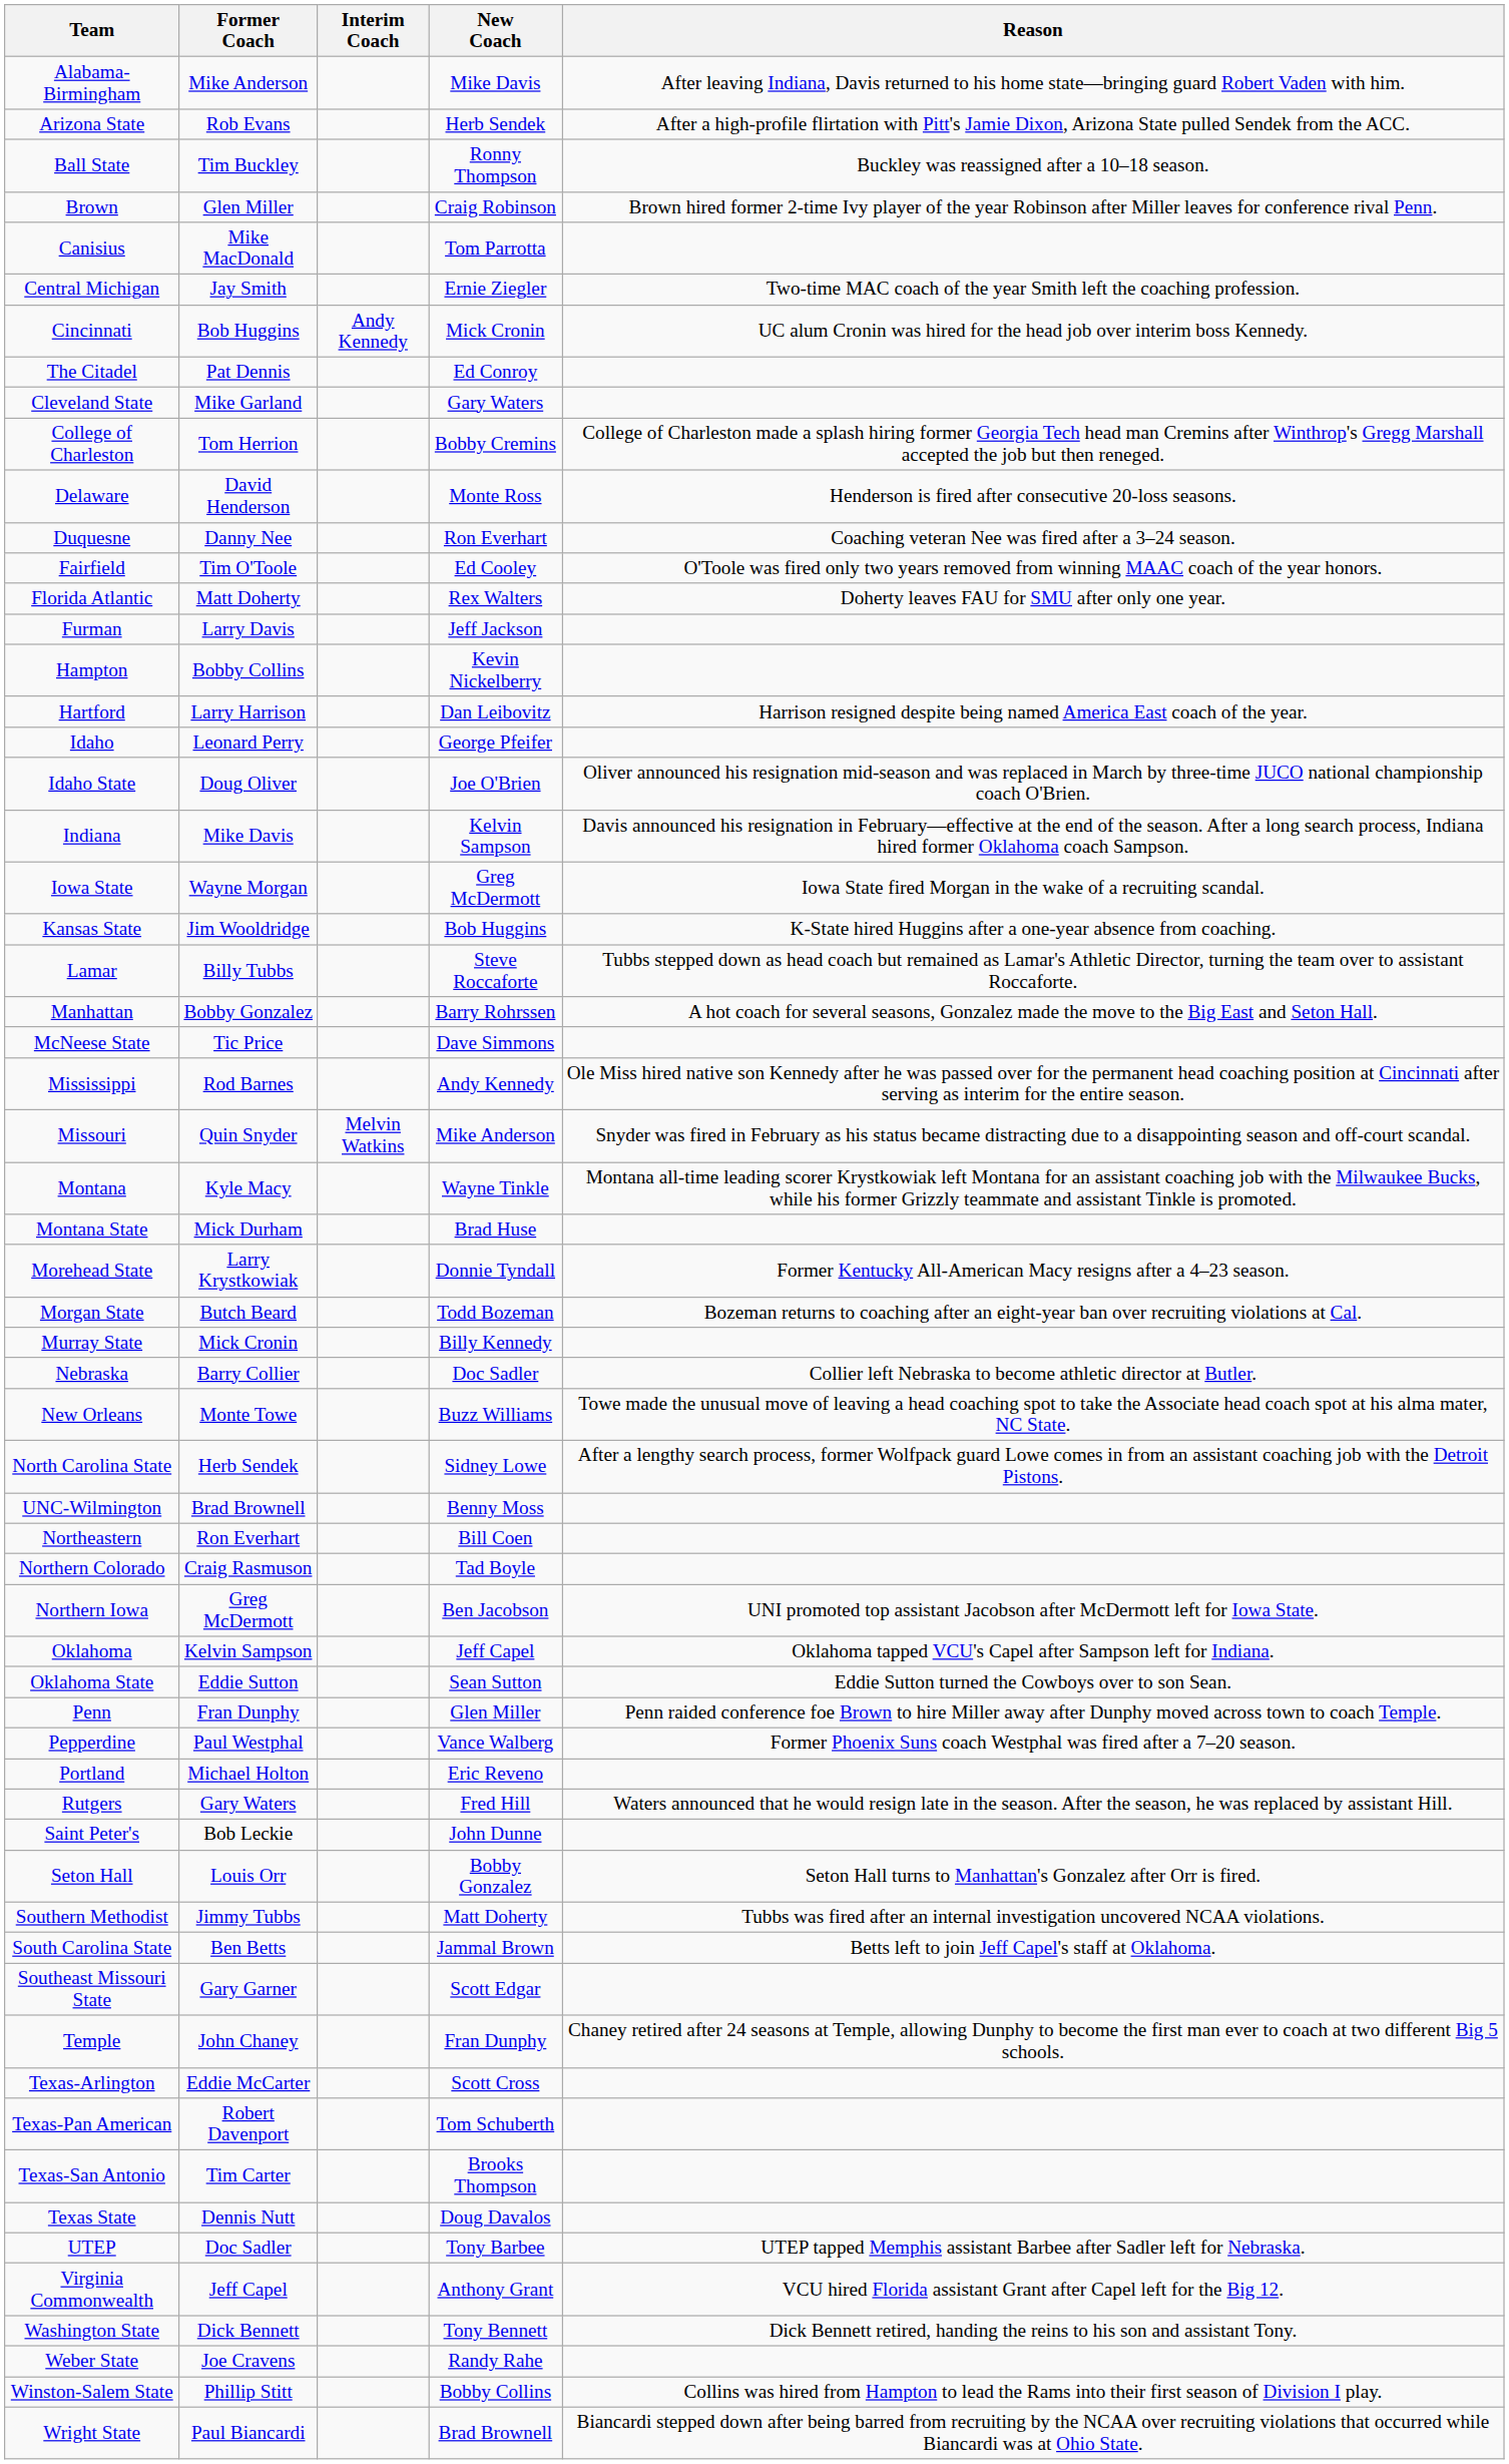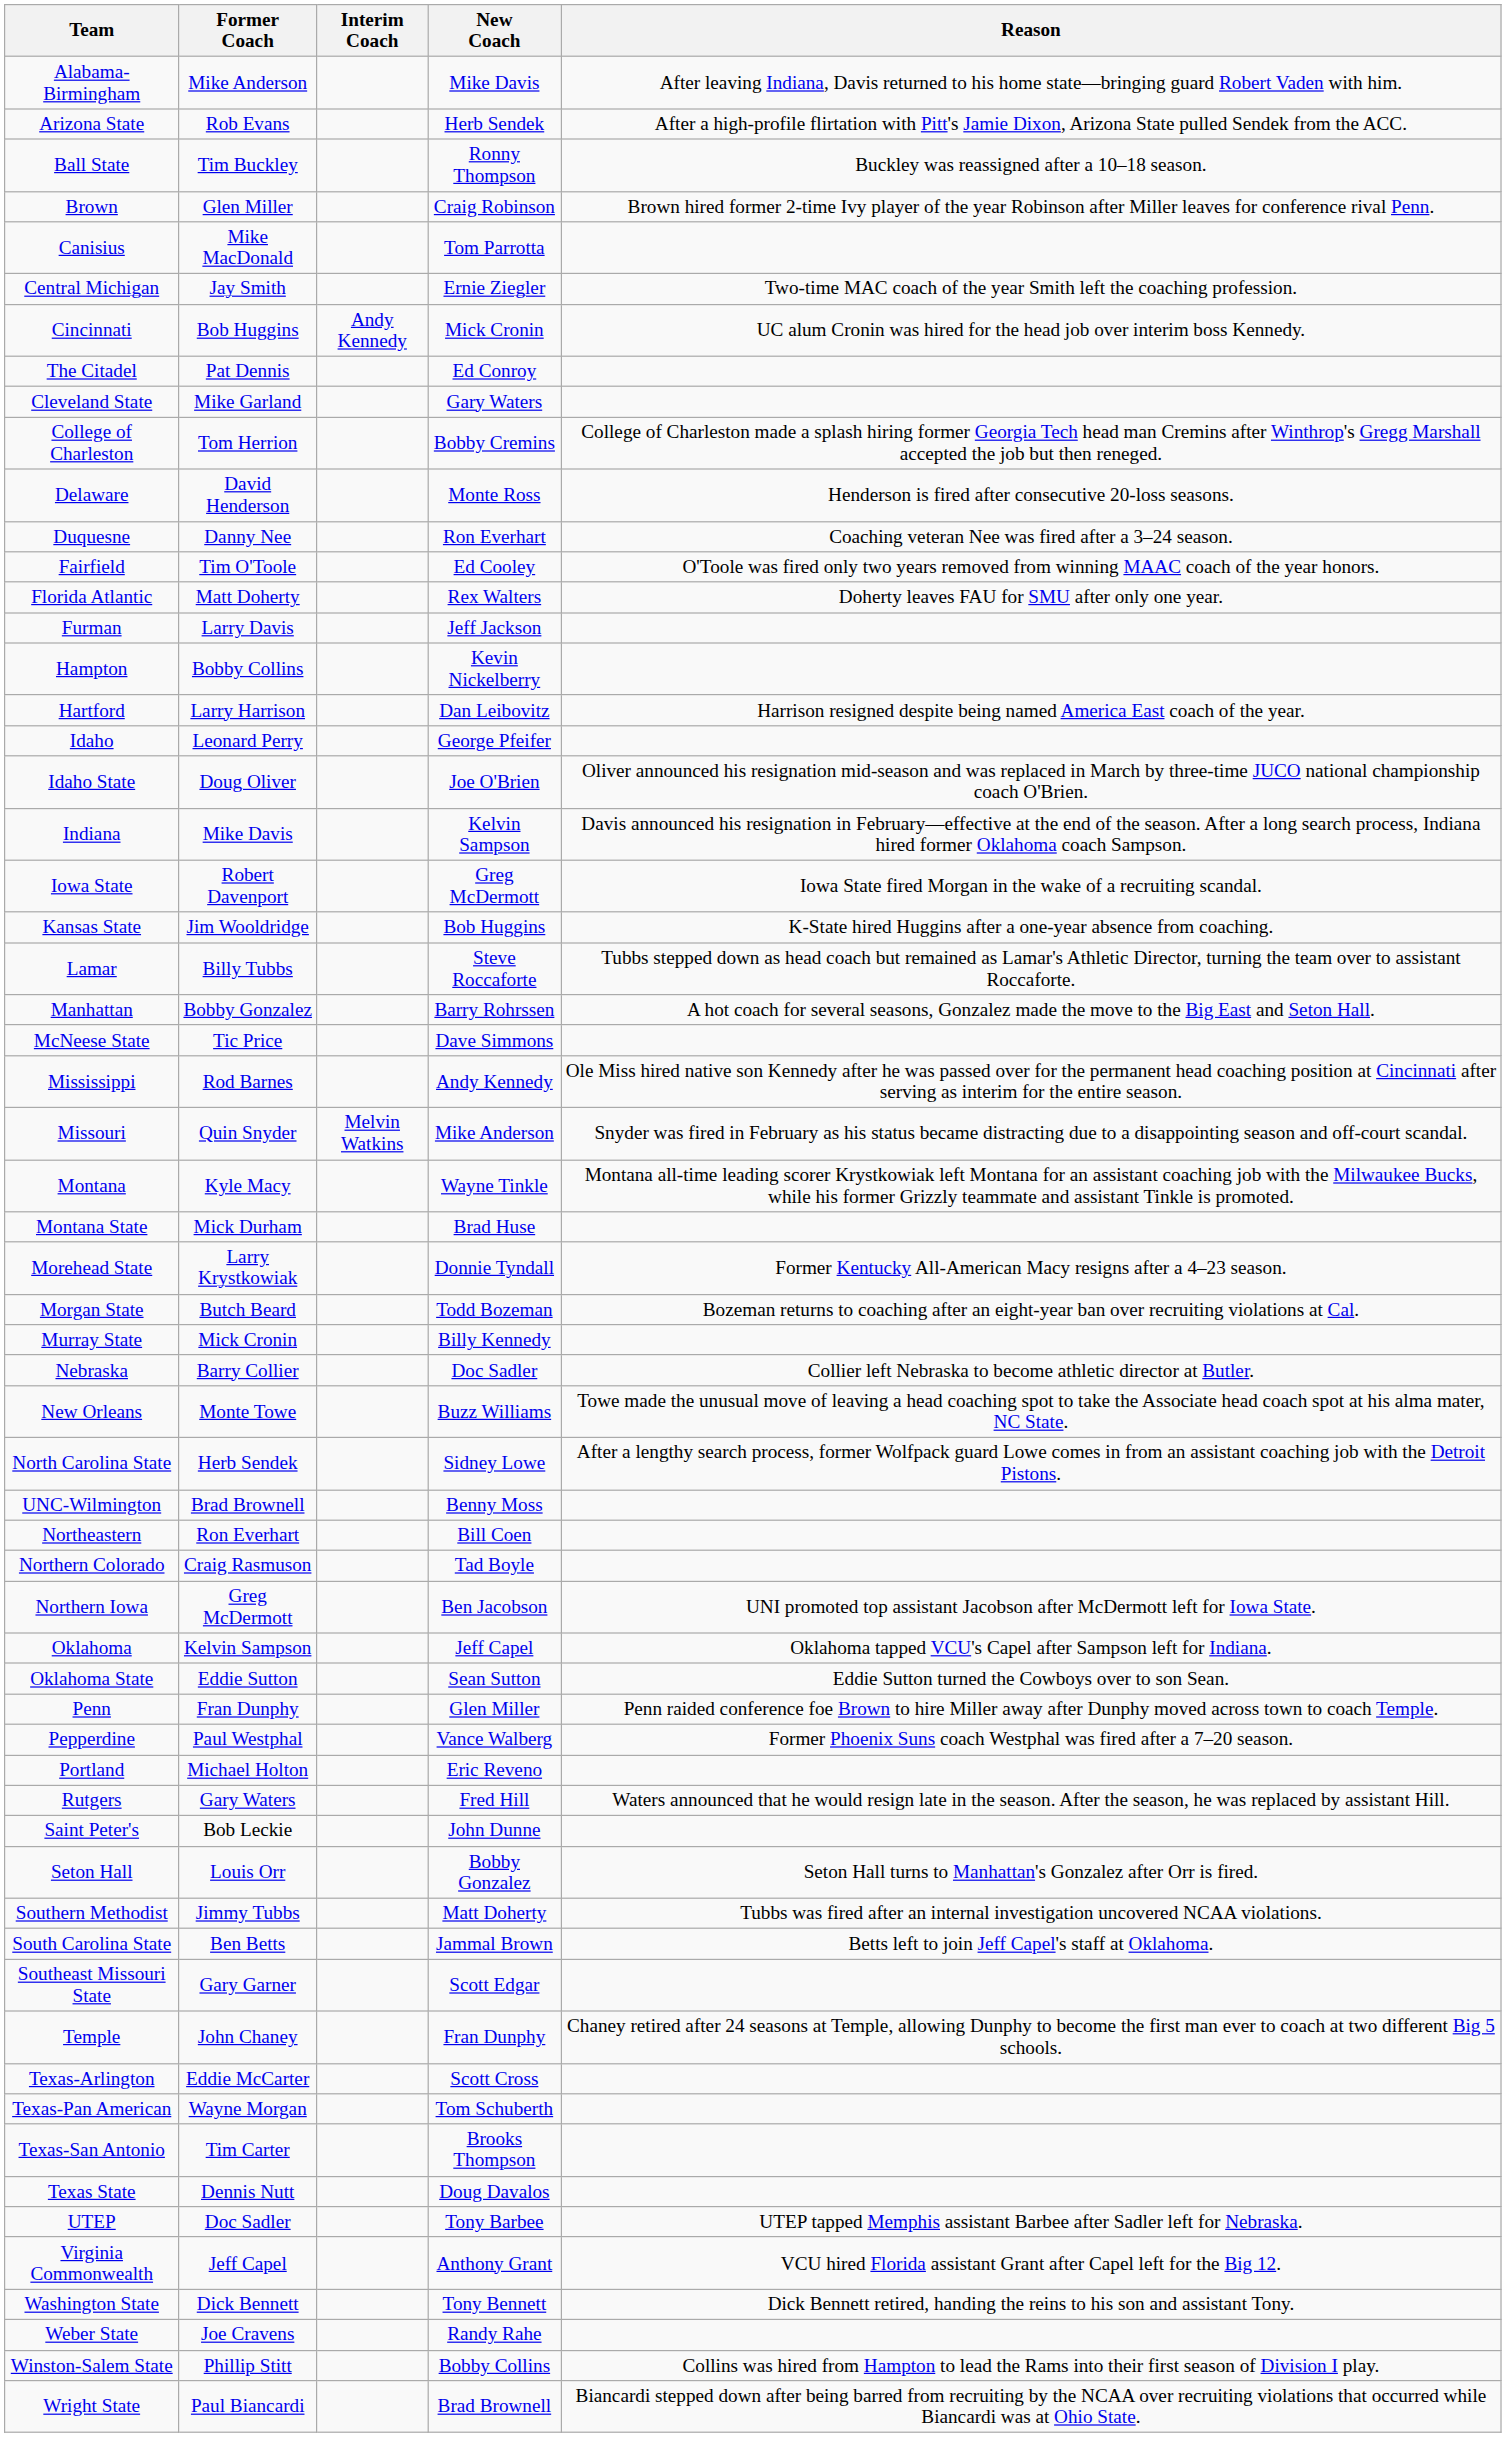Iowa State | Former Coach: Wayne Morgan -> Robert Davenport
Texas-Pan American | Former Coach: Robert Davenport -> Wayne Morgan
